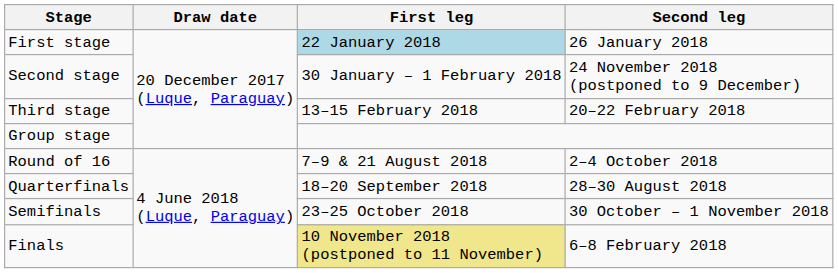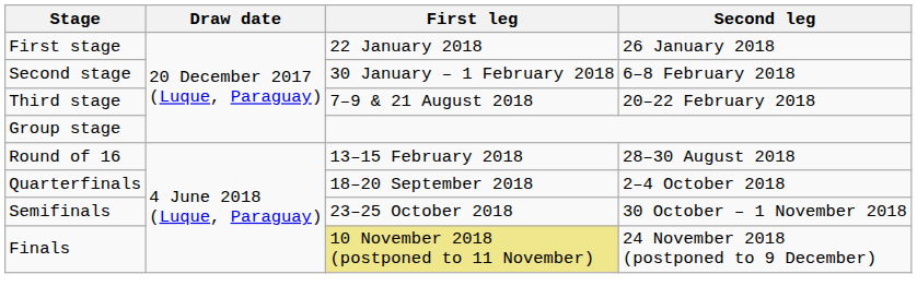First stage | First leg: lightblue background -> no background
Second stage | Second leg: 24 November 2018 (postponed to 9 December) -> 6–8 February 2018
Third stage | First leg: 13–15 February 2018 -> 7–9 & 21 August 2018
Round of 16 | First leg: 7–9 & 21 August 2018 -> 13–15 February 2018
Round of 16 | Second leg: 2–4 October 2018 -> 28–30 August 2018
Quarterfinals | Second leg: 28–30 August 2018 -> 2–4 October 2018
Finals | Second leg: 6–8 February 2018 -> 24 November 2018 (postponed to 9 December)
